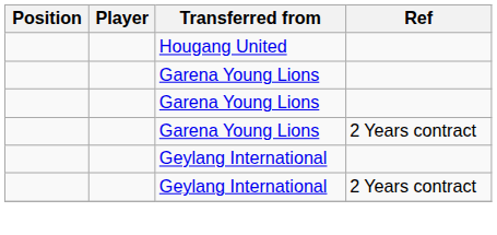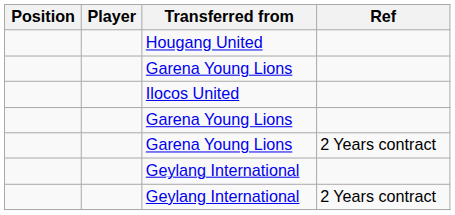+ row: Ilocos United
